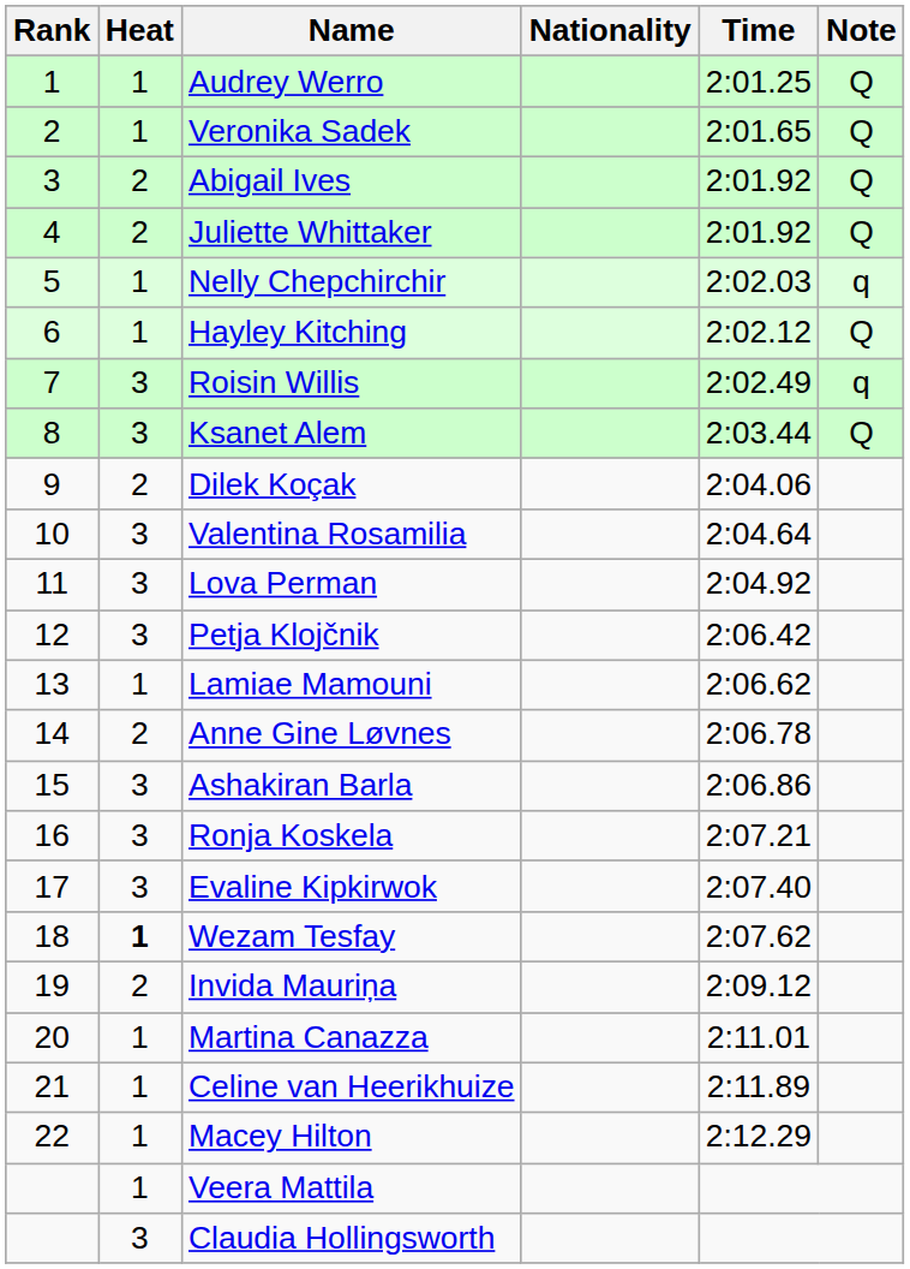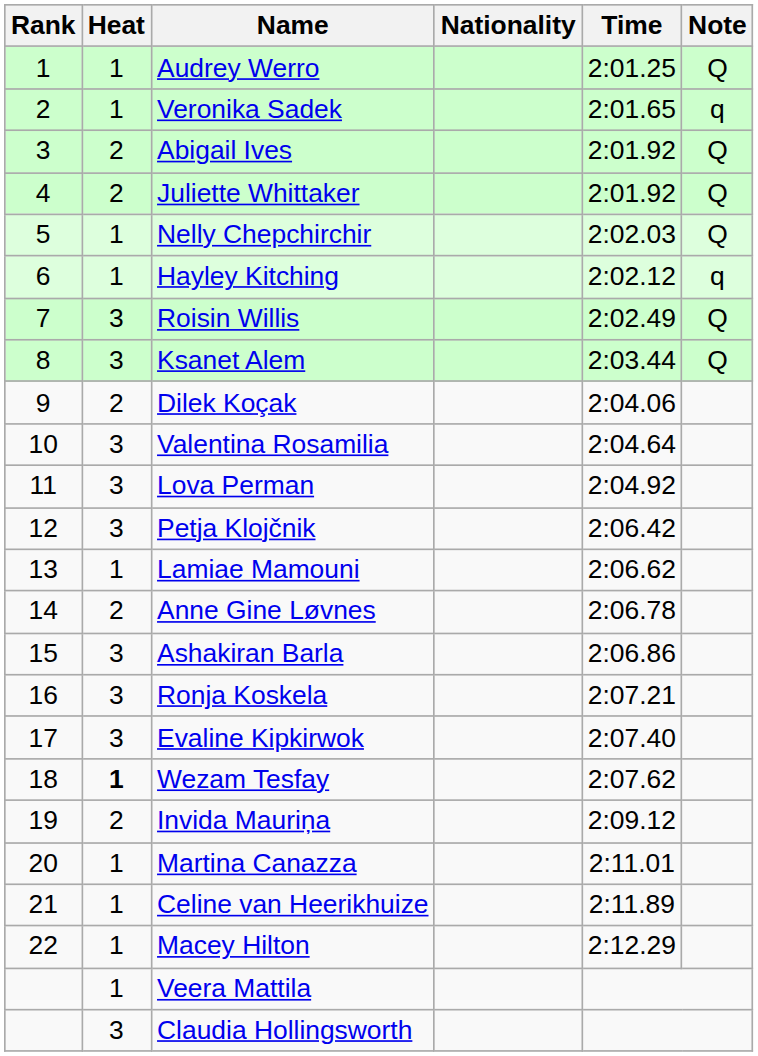Veronika Sadek | Note: Q -> q
Nelly Chepchirchir | Note: q -> Q
Hayley Kitching | Note: Q -> q
Roisin Willis | Note: q -> Q
